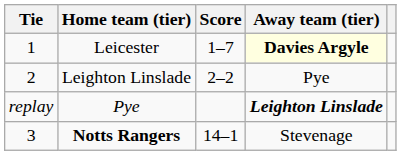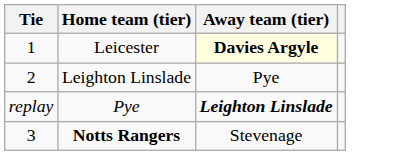- column: Score | 1–7 | 2–2 | 14–1
